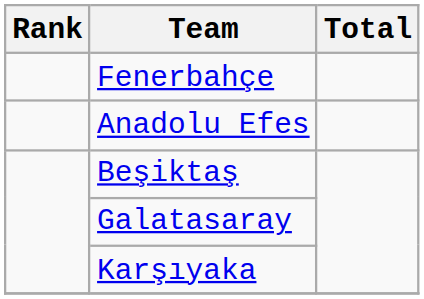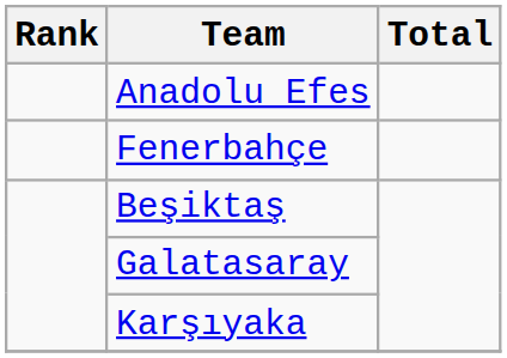rows swapped: Fenerbahçe <-> Anadolu Efes
